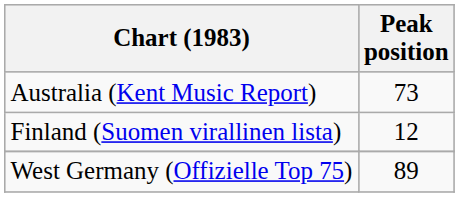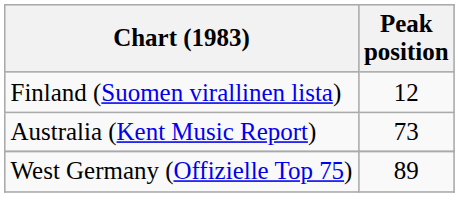rows swapped: Australia (Kent Music Report) <-> Finland (Suomen virallinen lista)
